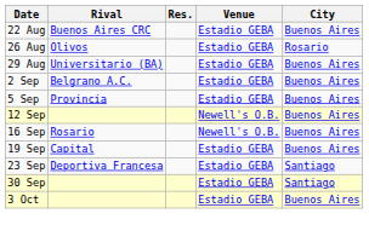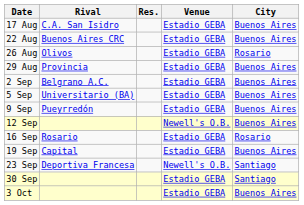+ row: 17 Aug | C.A. San Isidro | Estadio GEBA | Buenos Aires
29 Aug | Rival: Universitario (BA) -> Provincia
5 Sep | Rival: Provincia -> Universitario (BA)
+ row: 9 Sep | Pueyrredón | Estadio GEBA | Buenos Aires
16 Sep | Venue: Newell's O.B. -> Estadio GEBA
16 Sep | City: Buenos Aires -> Rosario
23 Sep | Venue: Estadio GEBA -> Newell's O.B.
